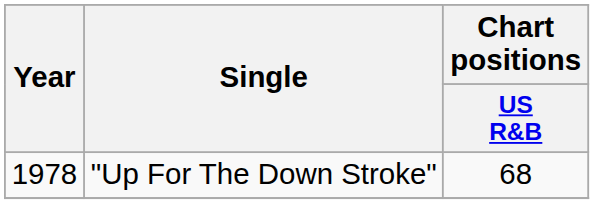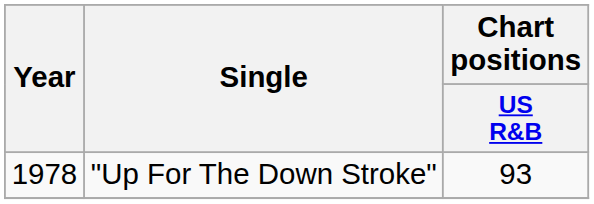"Up For The Down Stroke" | Chart positions / US R&B: 68 -> 93
